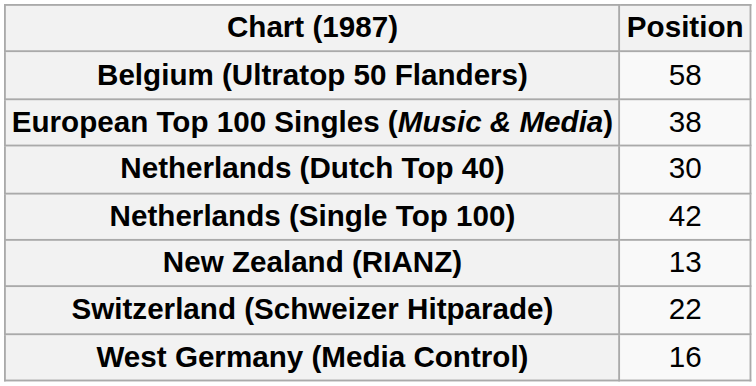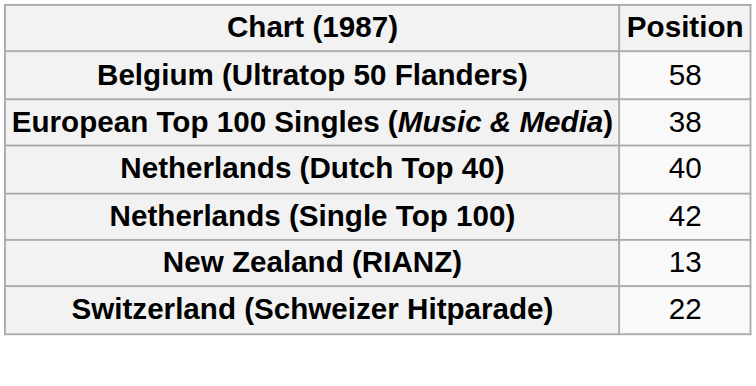Netherlands (Dutch Top 40) | Position: 30 -> 40
- row: West Germany (Media Control) | 16
